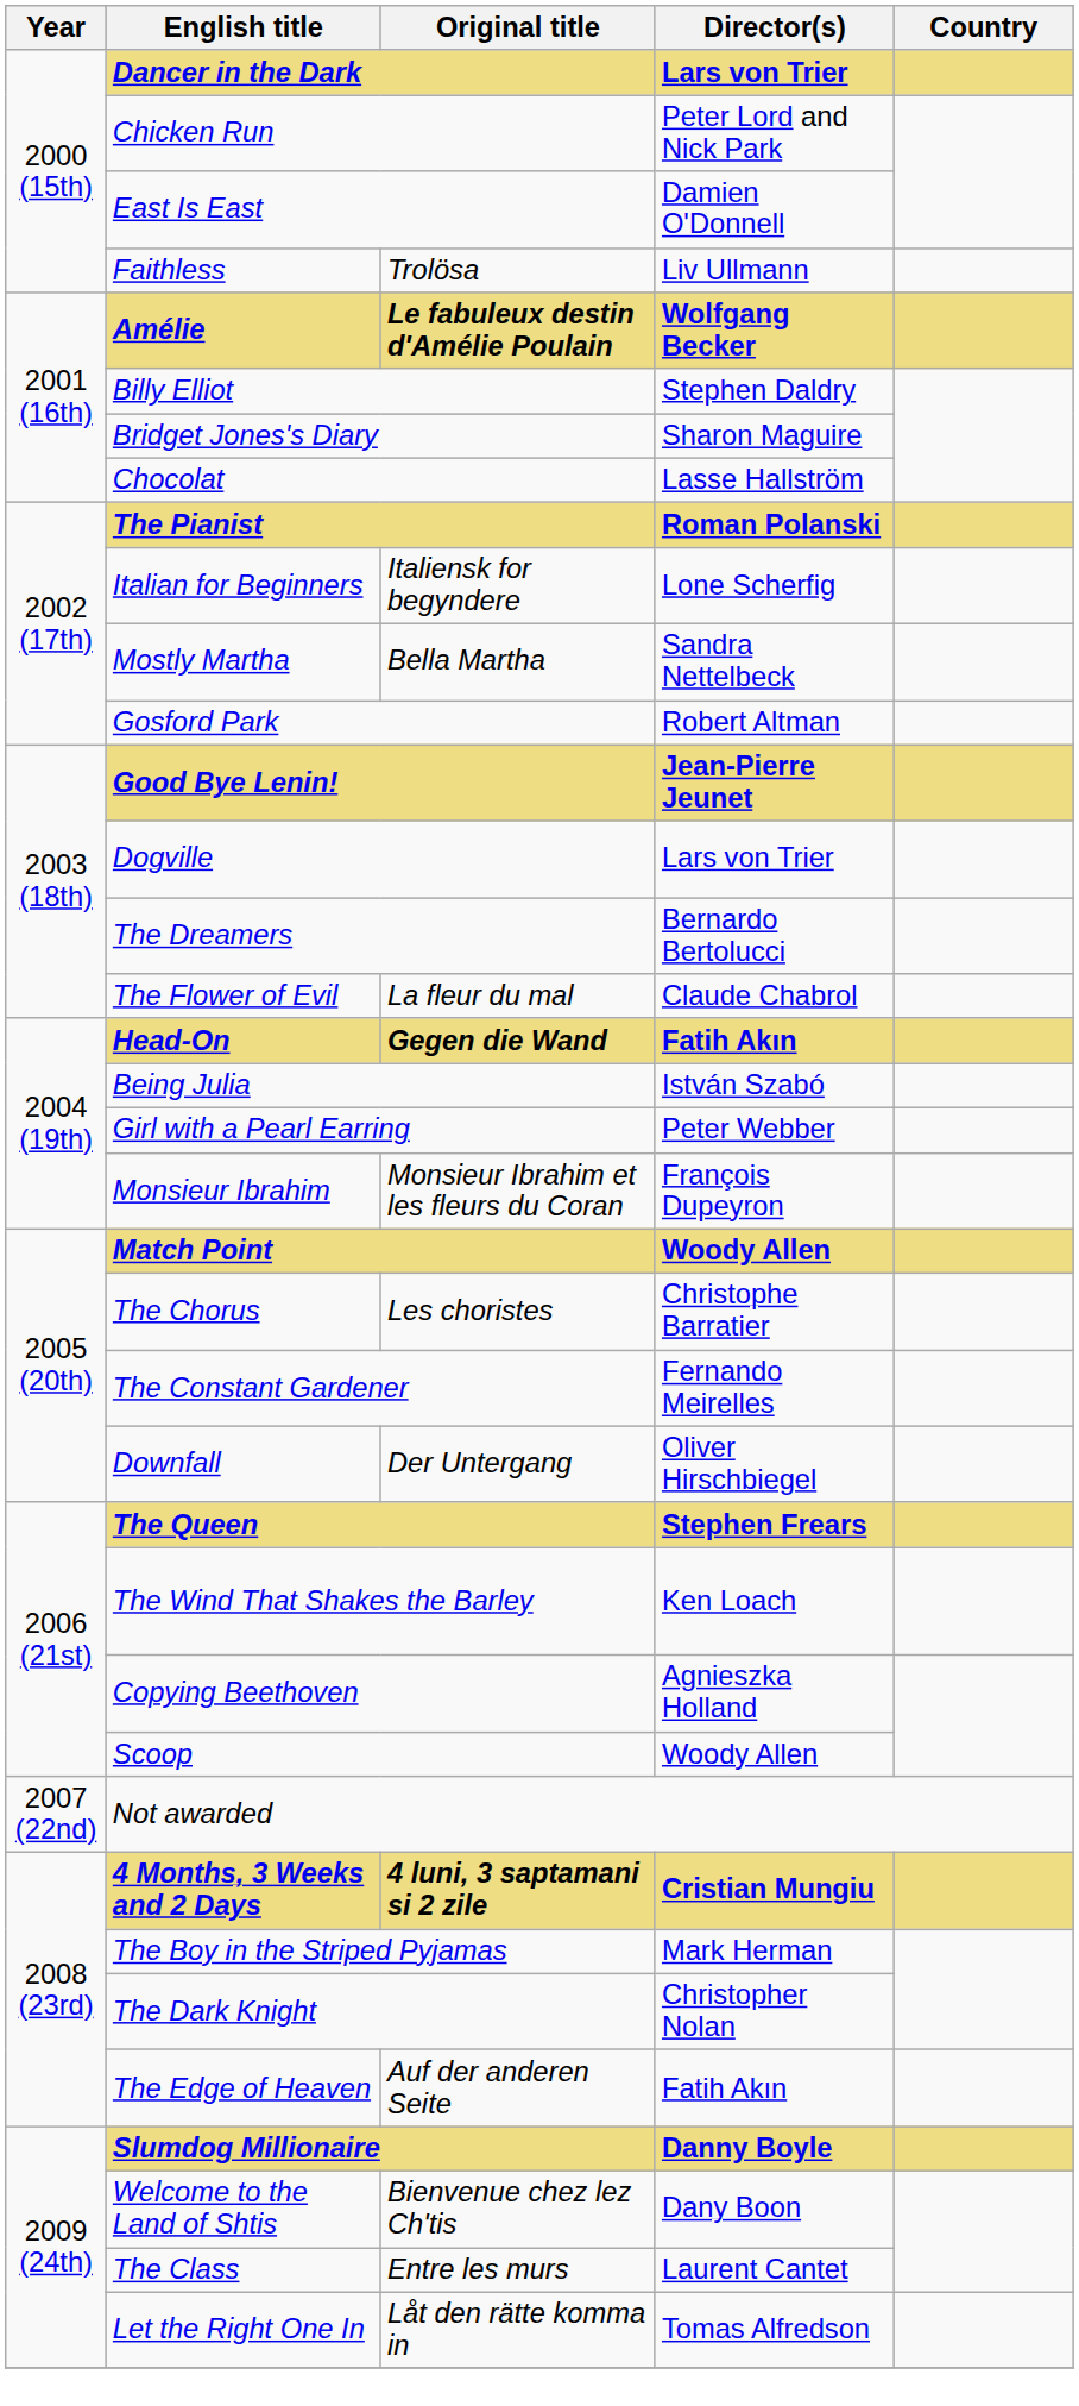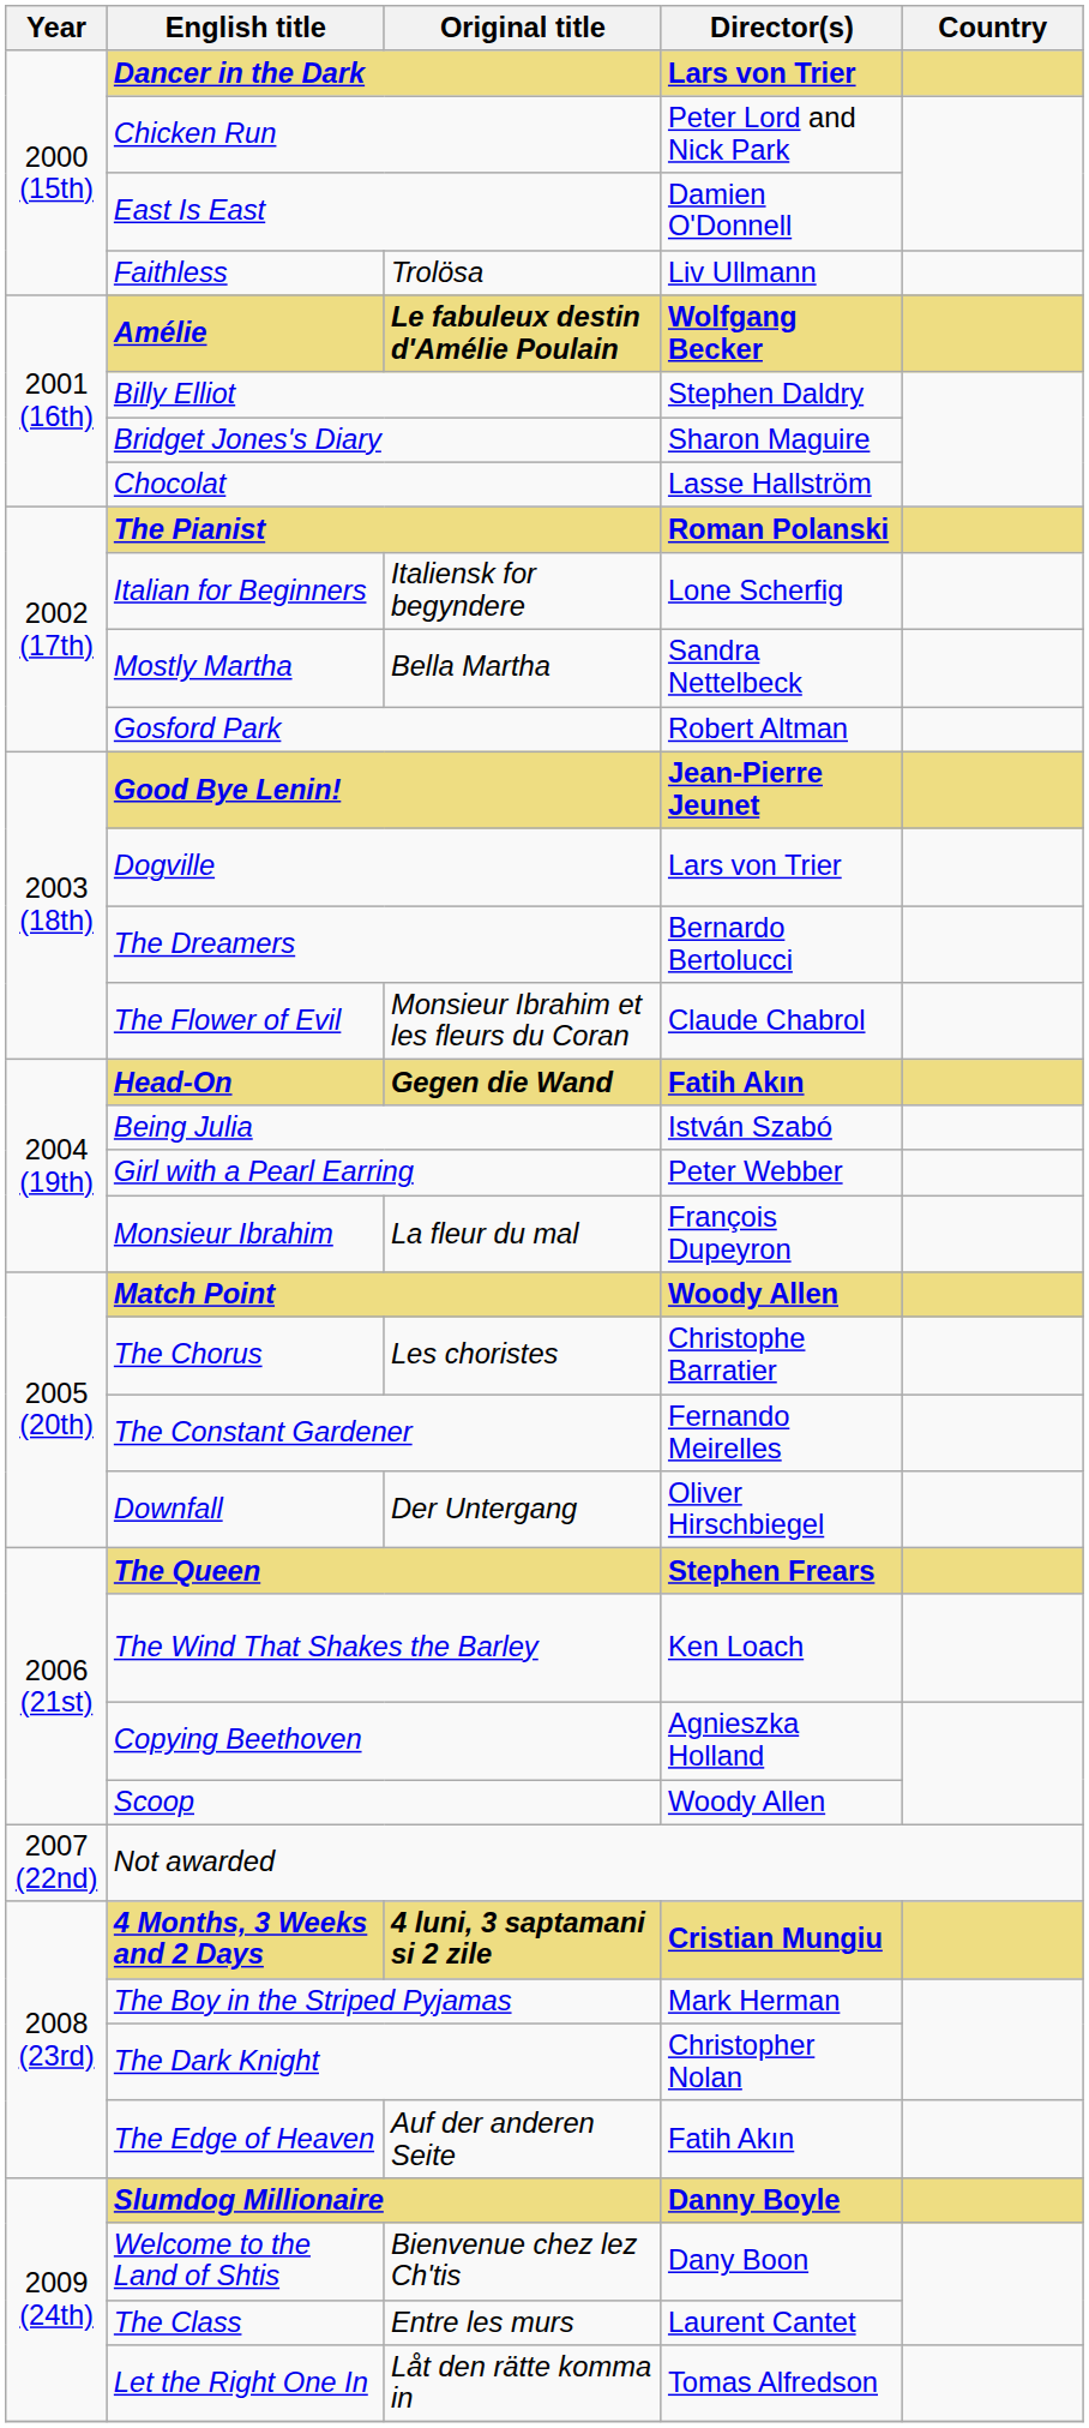The Flower of Evil | Original title: La fleur du mal -> Monsieur Ibrahim et les fleurs du Coran
Monsieur Ibrahim | Original title: Monsieur Ibrahim et les fleurs du Coran -> La fleur du mal
